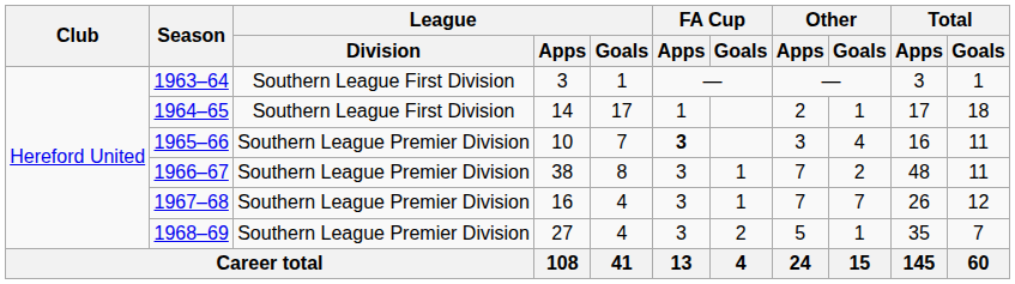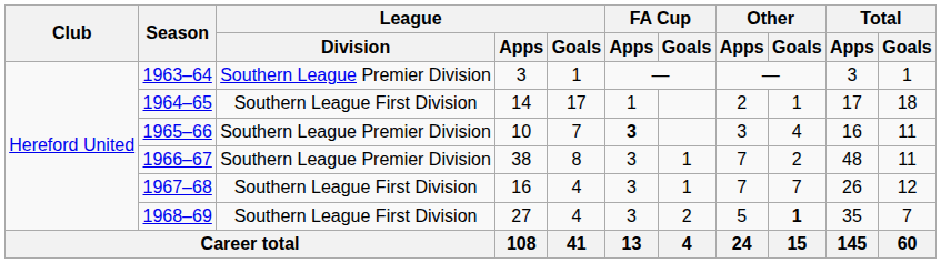1963–64 | League / Division: Southern League First Division -> Southern League Premier Division
1967–68 | League / Division: Southern League Premier Division -> Southern League First Division
1968–69 | League / Division: Southern League Premier Division -> Southern League First Division
1968–69 | Other / Goals: normal -> bold
